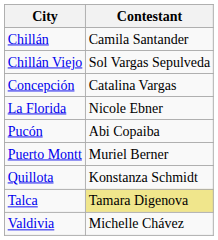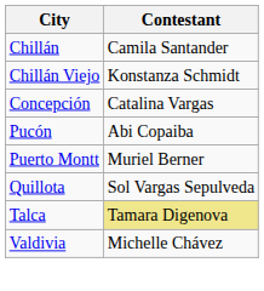Chillán Viejo | Contestant: Sol Vargas Sepulveda -> Konstanza Schmidt
- row: La Florida | Nicole Ebner
Quillota | Contestant: Konstanza Schmidt -> Sol Vargas Sepulveda
